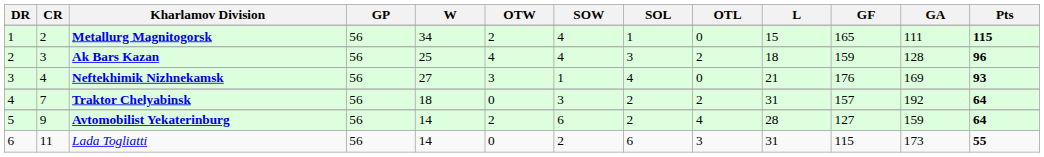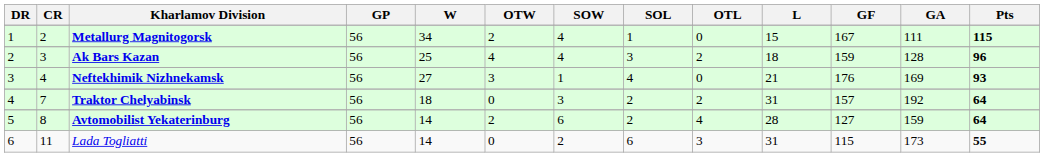Metallurg Magnitogorsk | GF: 165 -> 167
Avtomobilist Yekaterinburg | CR: 9 -> 8
